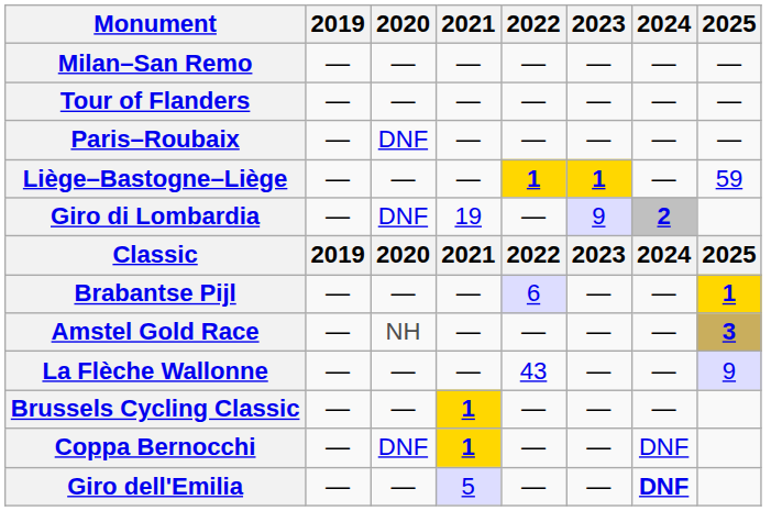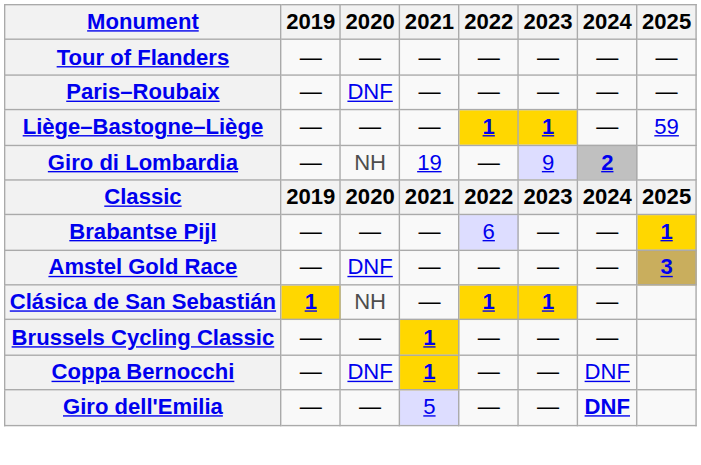- row: Milan–San Remo | — | — | — | — | — | — | —
Giro di Lombardia | 2020: DNF -> NH
Amstel Gold Race | 2020: NH -> DNF
- row: La Flèche Wallonne | — | — | — | 43 | — | — | 9
+ row: Clásica de San Sebastián | 1 | NH | — | 1 | 1 | —
